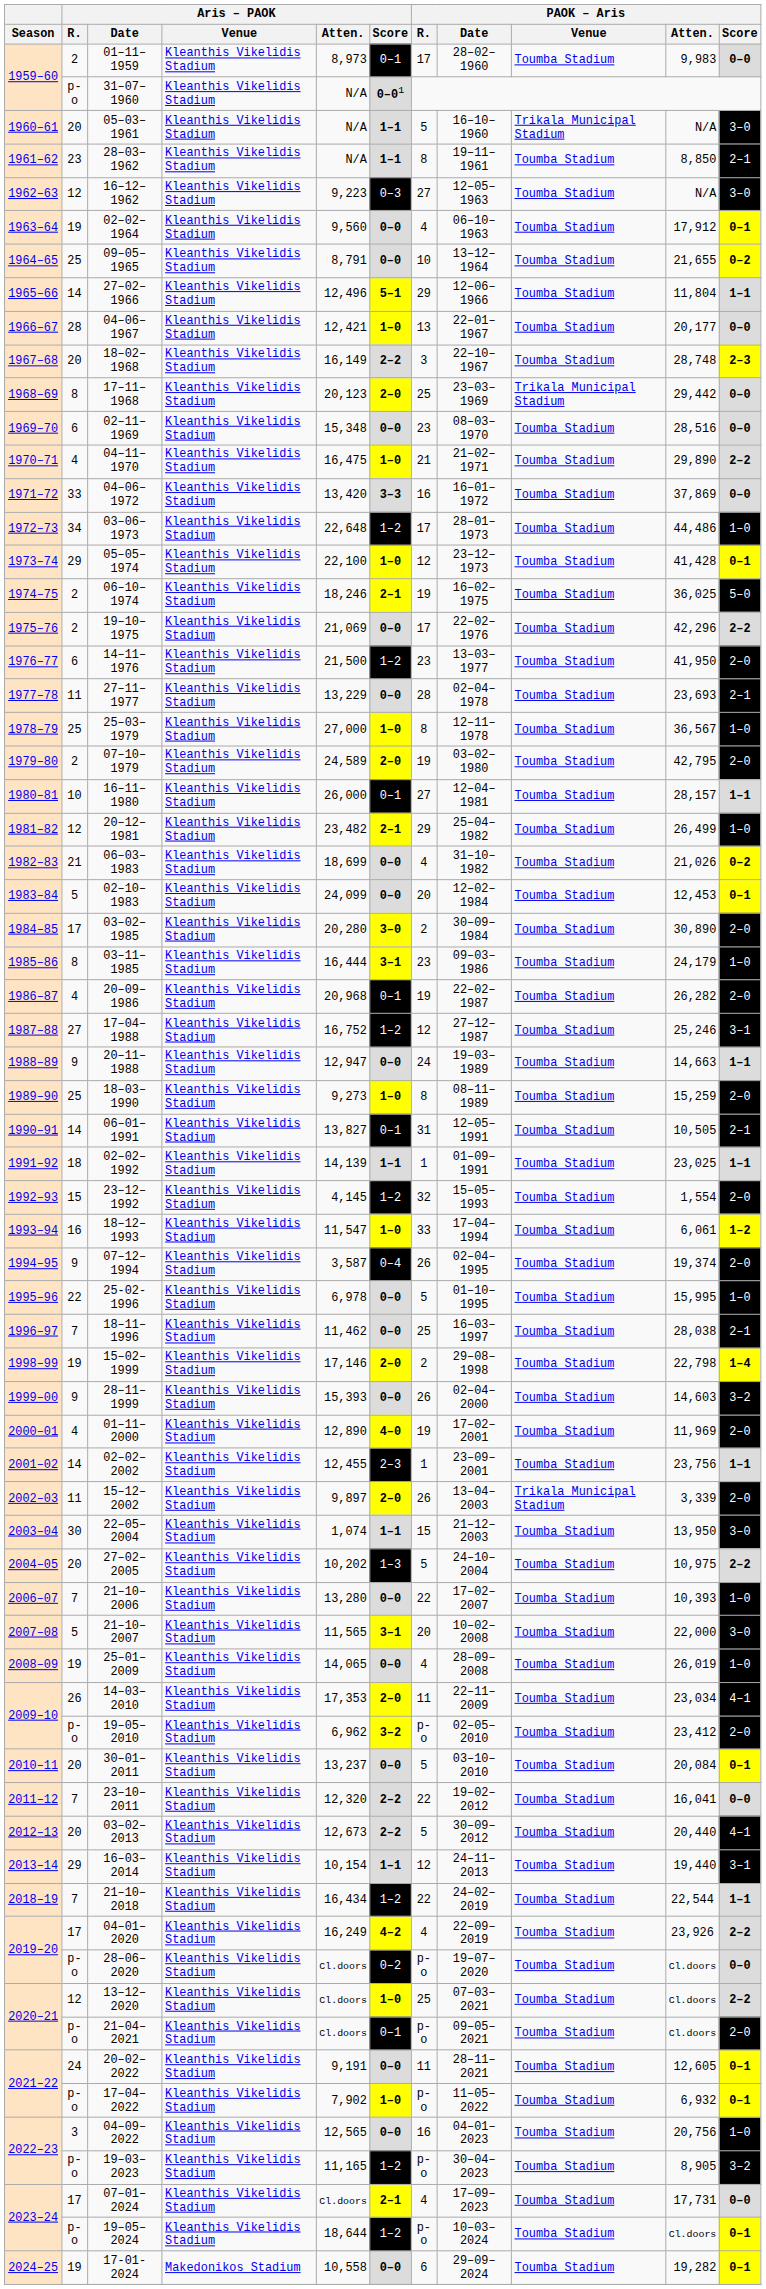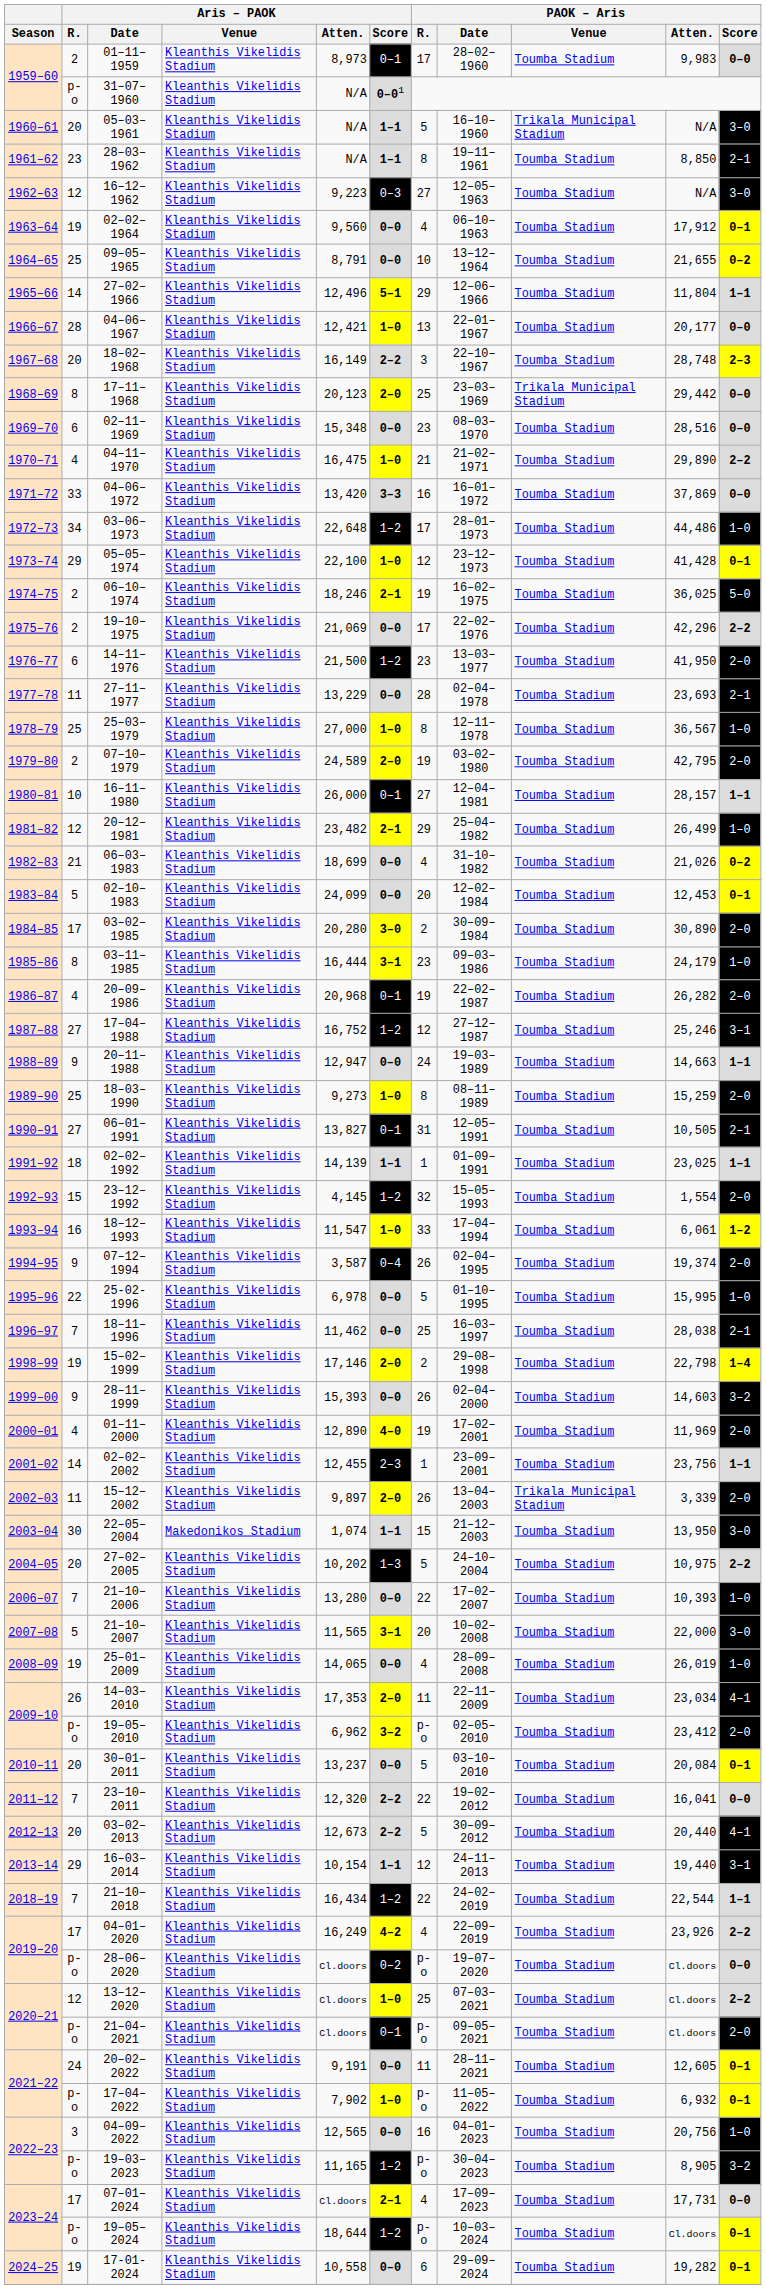06–01–1991 | Aris – PAOK / R.: 14 -> 27
22–05–2004 | Aris – PAOK / Venue: Kleanthis Vikelidis Stadium -> Makedonikos Stadium
17-01-2024 | Aris – PAOK / Venue: Makedonikos Stadium -> Kleanthis Vikelidis Stadium
